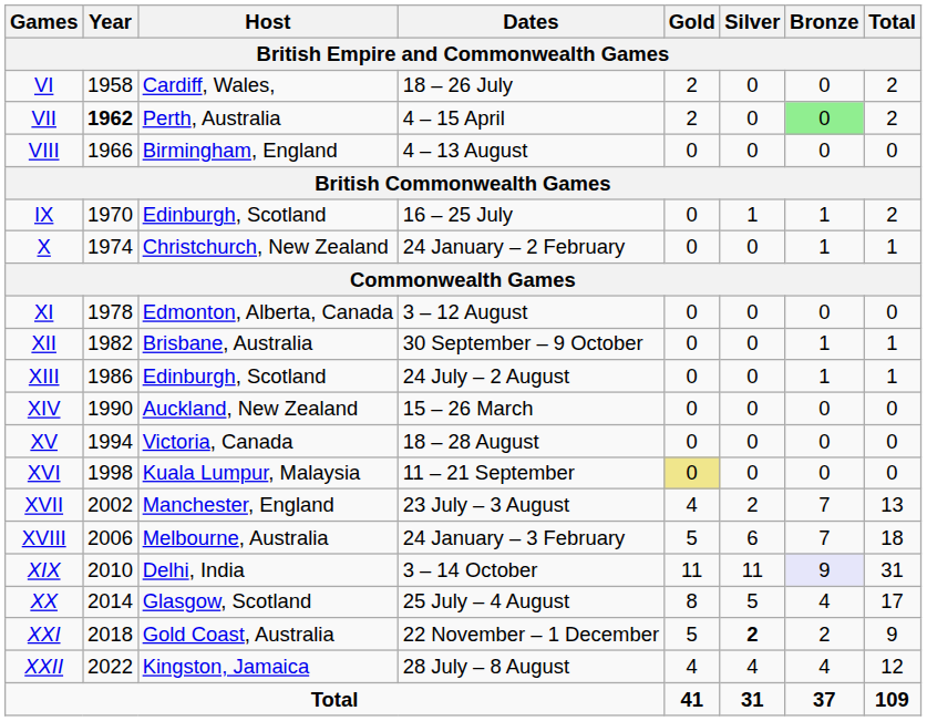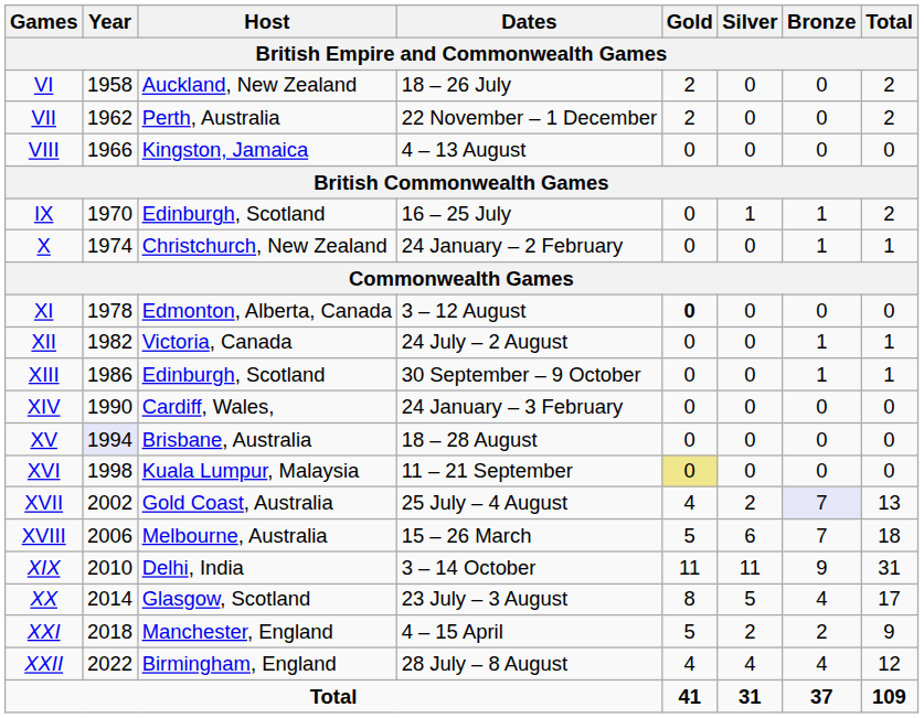VI | Host: Cardiff, Wales, -> Auckland, New Zealand
VII | Year: bold -> normal
VII | Dates: 4 – 15 April -> 22 November – 1 December
VII | Bronze: lightgreen background -> no background
VIII | Host: Birmingham, England -> Kingston, Jamaica
XI | Gold: normal -> bold
XII | Host: Brisbane, Australia -> Victoria, Canada
XII | Dates: 30 September – 9 October -> 24 July – 2 August
XIII | Dates: 24 July – 2 August -> 30 September – 9 October
XIV | Host: Auckland, New Zealand -> Cardiff, Wales,
XIV | Dates: 15 – 26 March -> 24 January – 3 February
XV | Year: no background -> lavender background
XV | Host: Victoria, Canada -> Brisbane, Australia
XVII | Host: Manchester, England -> Gold Coast, Australia
XVII | Dates: 23 July – 3 August -> 25 July – 4 August
XVII | Bronze: no background -> lavender background
XVIII | Dates: 24 January – 3 February -> 15 – 26 March
XIX | Bronze: lavender background -> no background
XX | Dates: 25 July – 4 August -> 23 July – 3 August
XXI | Host: Gold Coast, Australia -> Manchester, England
XXI | Dates: 22 November – 1 December -> 4 – 15 April
XXI | Silver: bold -> normal
XXII | Host: Kingston, Jamaica -> Birmingham, England
